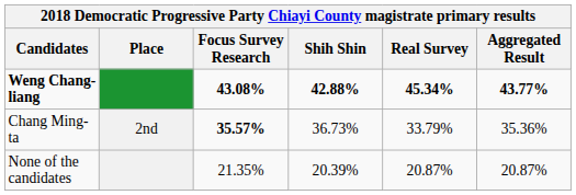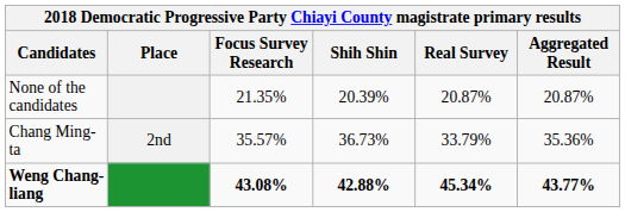rows swapped: Weng Chang-liang <-> None of the candidates
Chang Ming-ta | Focus Survey Research: bold -> normal
